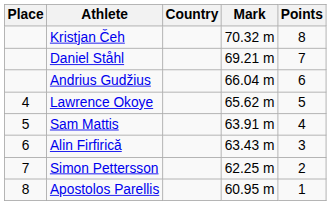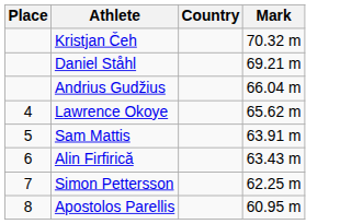- column: Points | 8 | 7 | 6 | 5 | 4 | 3 | 2 | 1
